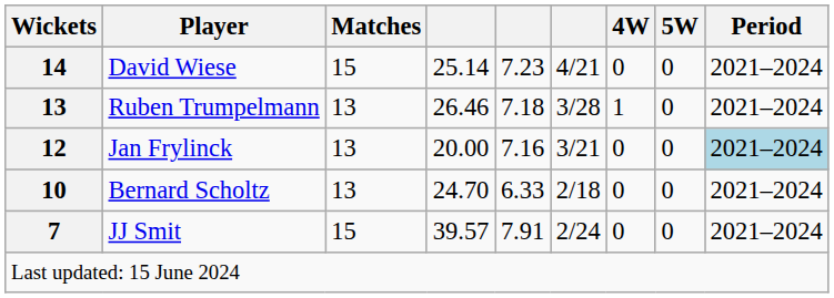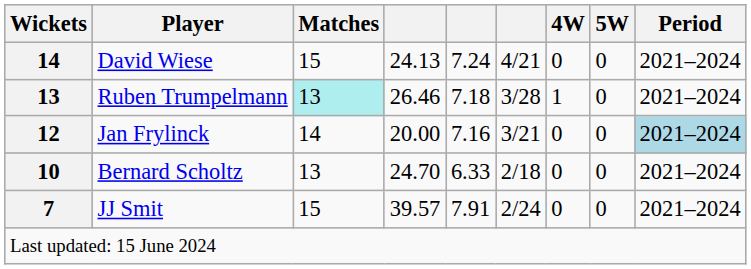David Wiese | column 4: 25.14 -> 24.13
David Wiese | column 5: 7.23 -> 7.24
Ruben Trumpelmann | Matches: no background -> paleturquoise background
Jan Frylinck | Matches: 13 -> 14
